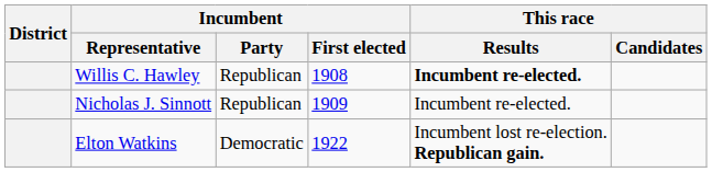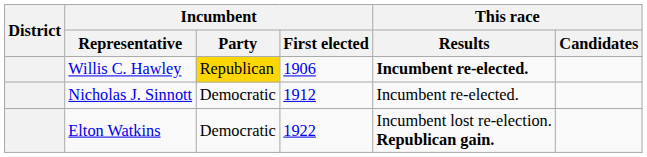Willis C. Hawley | Incumbent / Party: no background -> gold background
Willis C. Hawley | Incumbent / First elected: 1908 -> 1906
Nicholas J. Sinnott | Incumbent / Party: Republican -> Democratic
Nicholas J. Sinnott | Incumbent / First elected: 1909 -> 1912
